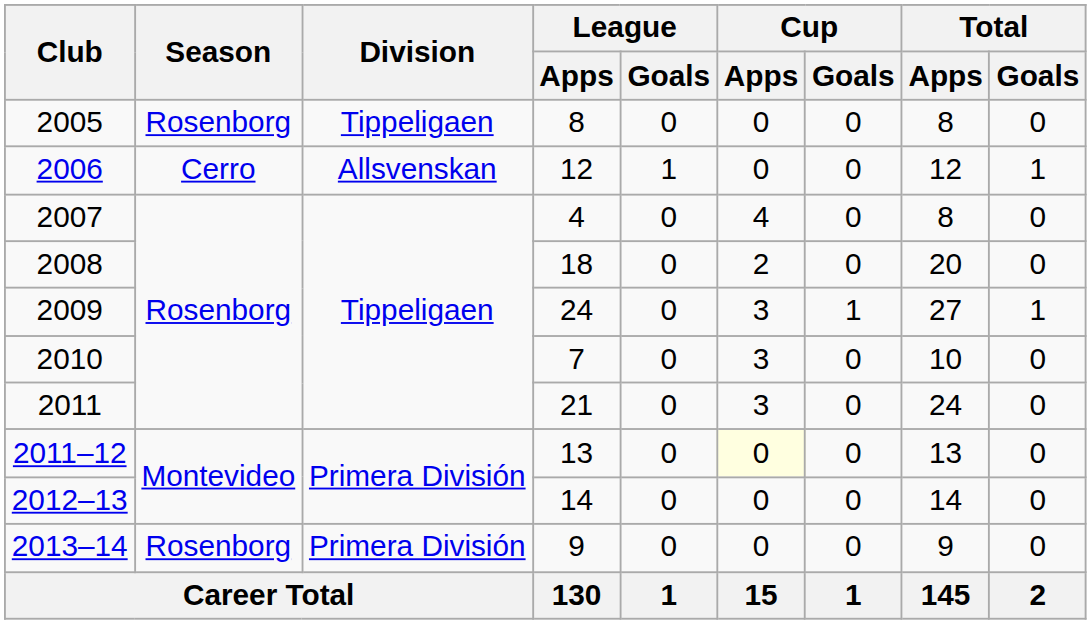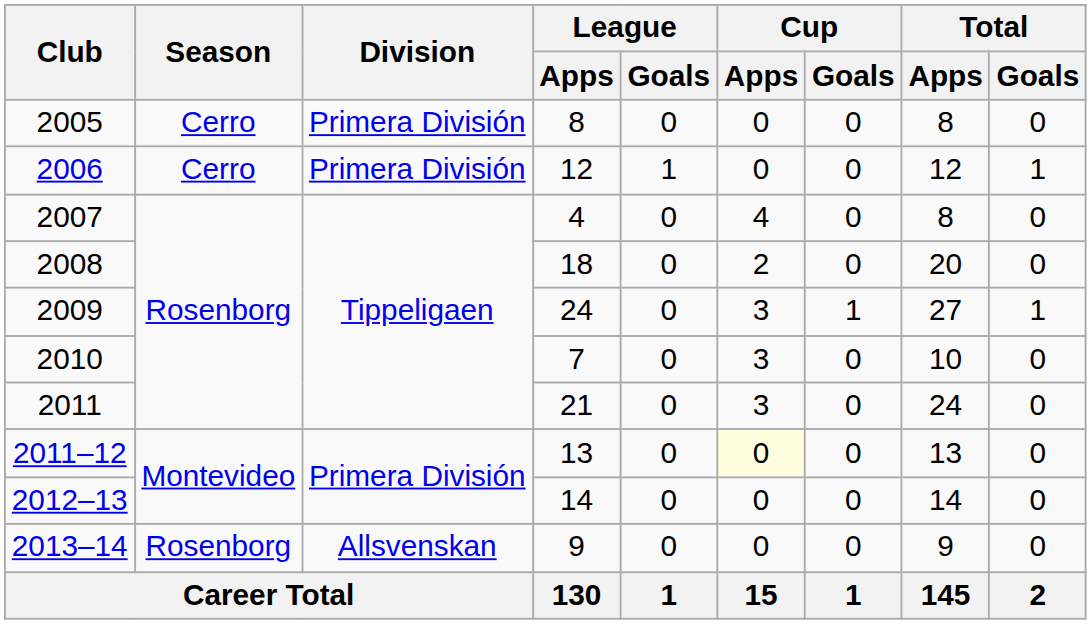2005 | Season: Rosenborg -> Cerro
2005 | Division: Tippeligaen -> Primera División
2006 | Division: Allsvenskan -> Primera División
2013–14 | Division: Primera División -> Allsvenskan
